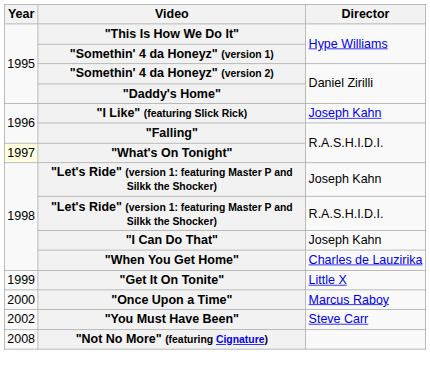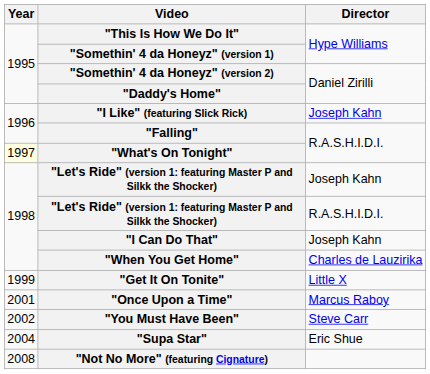"Once Upon a Time" | Year: 2000 -> 2001
+ row: 2004 | "Supa Star" | Eric Shue
